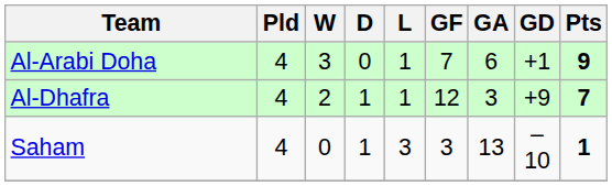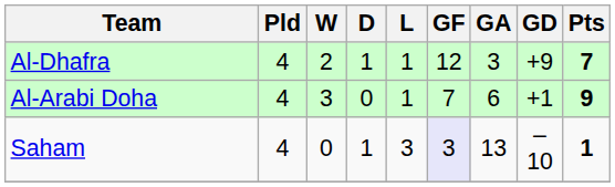rows swapped: Al-Arabi Doha <-> Al-Dhafra
Saham | GF: no background -> lavender background
